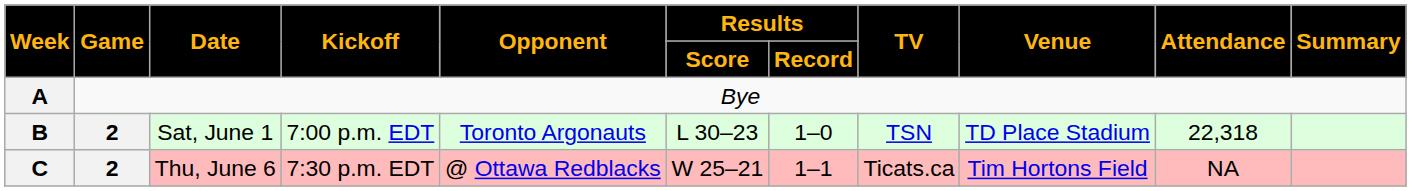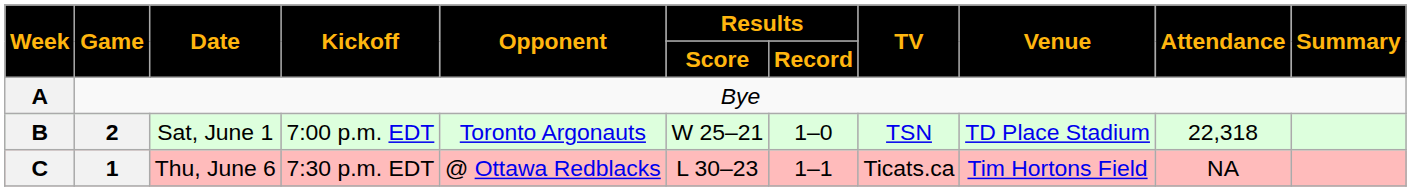B | Results / Score: L 30–23 -> W 25–21
C | Game: 2 -> 1
C | Results / Score: W 25–21 -> L 30–23
